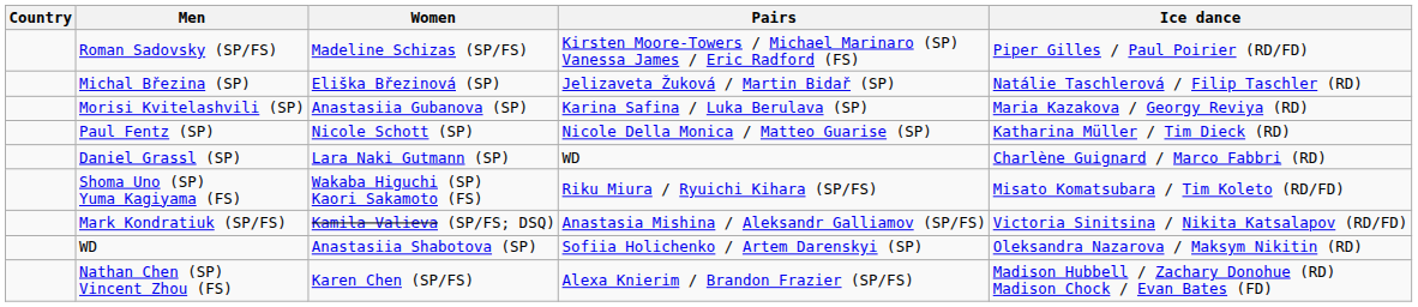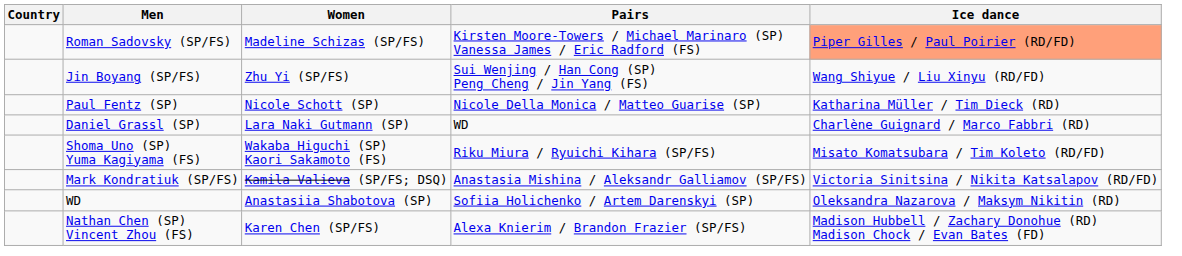Roman Sadovsky (SP/FS) | Ice dance: no background -> lightsalmon background
+ row: Jin Boyang (SP/FS) | Zhu Yi (SP/FS) | Sui Wenjing / Han Cong (SP) Peng Cheng / Jin Yang (FS) | Wang Shiyue / Liu Xinyu (RD/FD)
- row: Michal Březina (SP) | Eliška Březinová (SP) | Jelizaveta Žuková / Martin Bidař (SP) | Natálie Taschlerová / Filip Taschler (RD)
- row: Morisi Kvitelashvili (SP) | Anastasiia Gubanova (SP) | Karina Safina / Luka Berulava (SP) | Maria Kazakova / Georgy Reviya (RD)
